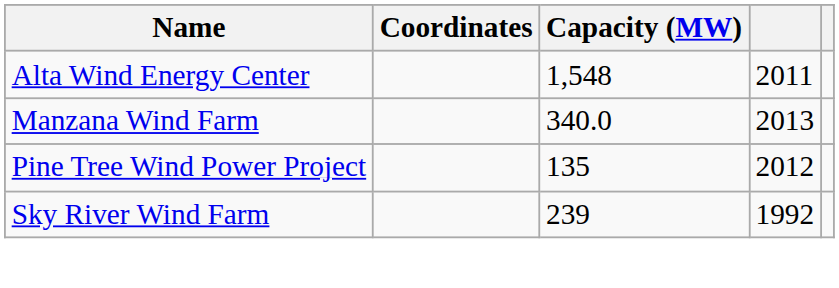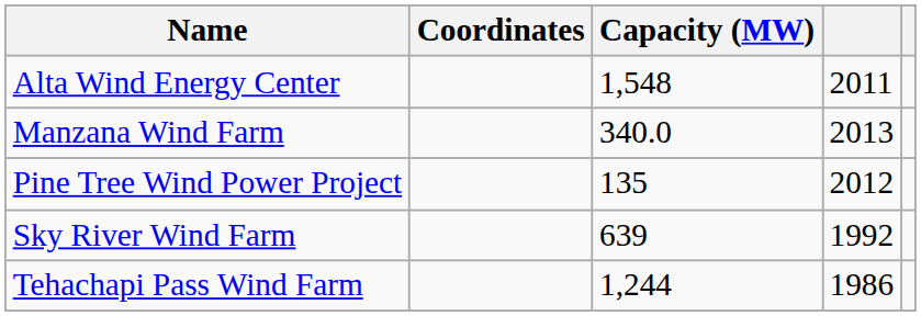Sky River Wind Farm | Capacity (MW): 239 -> 639
+ row: Tehachapi Pass Wind Farm | 1,244 | 1986
